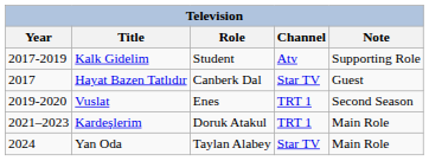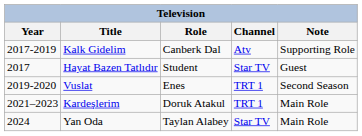Kalk Gidelim | Role: Student -> Canberk Dal
Hayat Bazen Tatlıdır | Role: Canberk Dal -> Student
